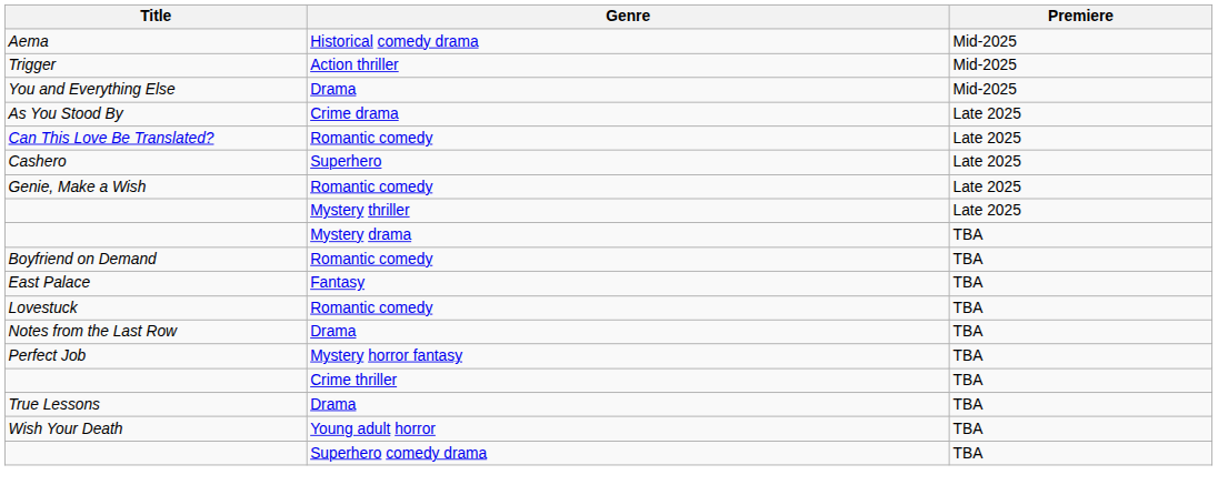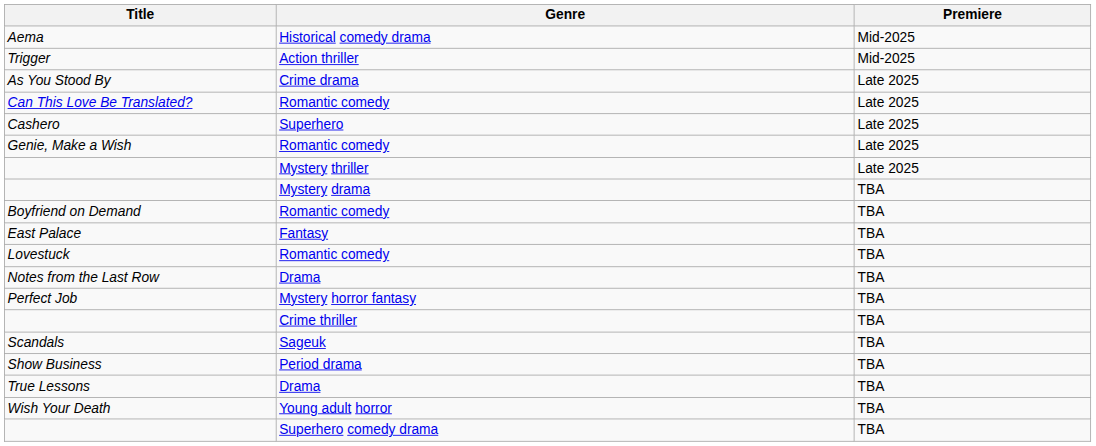- row: You and Everything Else | Drama | Mid-2025
+ row: Scandals | Sageuk | TBA
+ row: Show Business | Period drama | TBA
